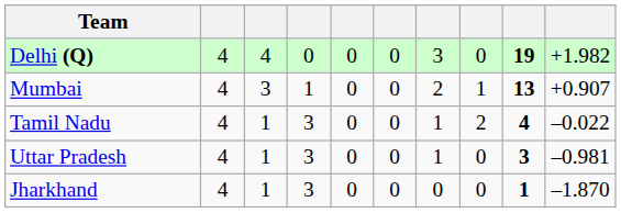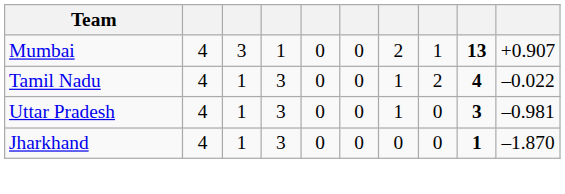- row: Delhi (Q) | 4 | 4 | 0 | 0 | 0 | 3 | 0 | 19 | +1.982
